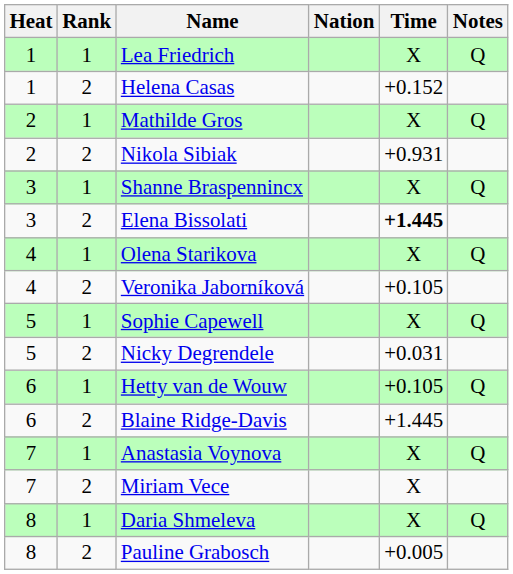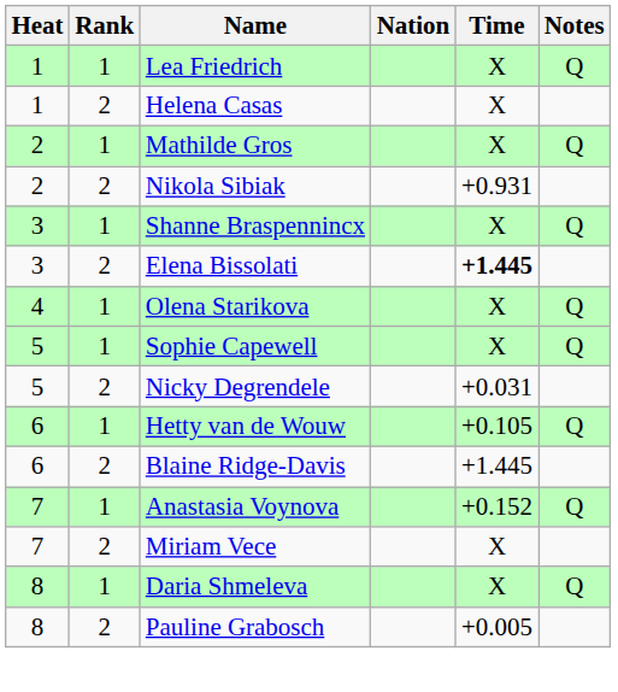Helena Casas | Time: +0.152 -> X
- row: 4 | 2 | Veronika Jaborníková | +0.105
Anastasia Voynova | Time: X -> +0.152
